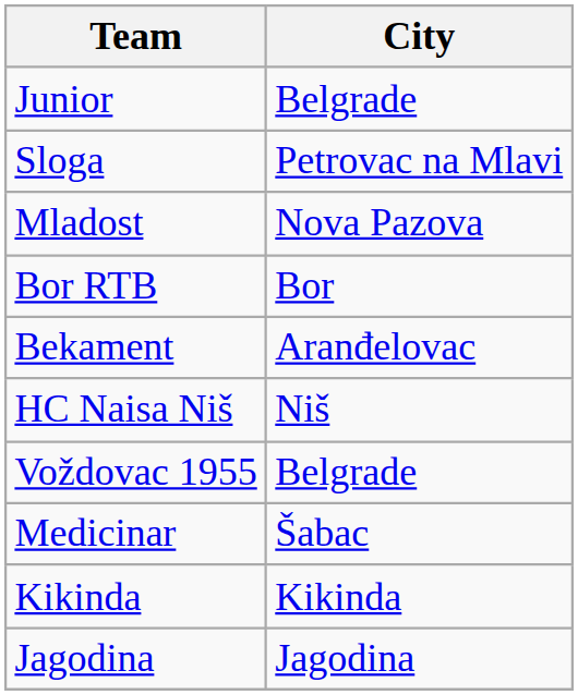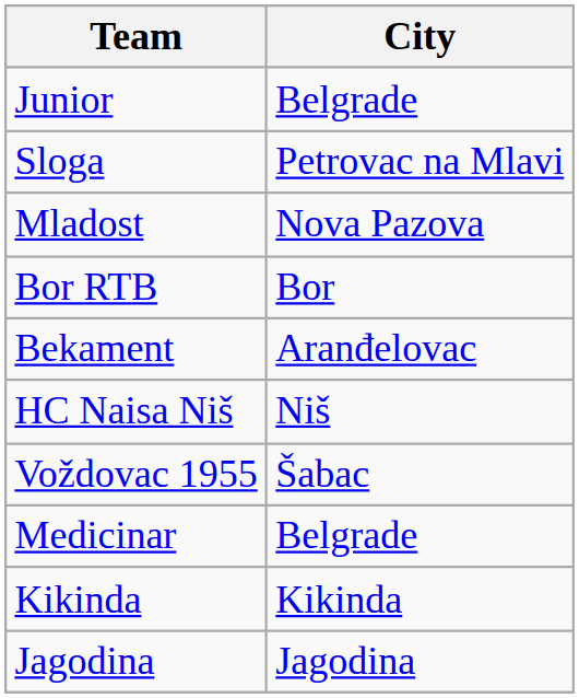Voždovac 1955 | City: Belgrade -> Šabac
Medicinar | City: Šabac -> Belgrade
